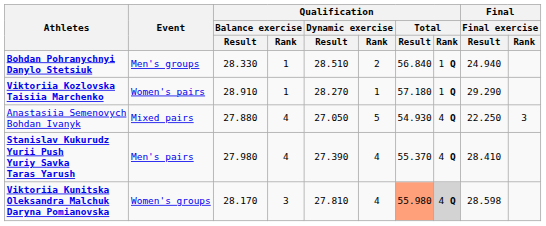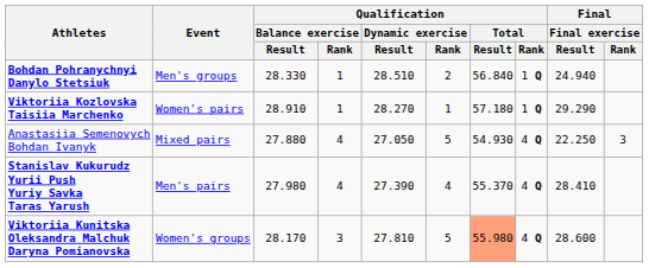Viktoriia Kunitska Oleksandra Malchuk Daryna Pomianovska | Qualification / Dynamic exercise / Rank: 4 -> 5
Viktoriia Kunitska Oleksandra Malchuk Daryna Pomianovska | Qualification / Total / Rank: lightgrey background -> no background
Viktoriia Kunitska Oleksandra Malchuk Daryna Pomianovska | Final / Final exercise / Result: 28.598 -> 28.600
